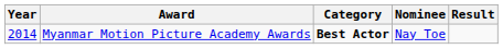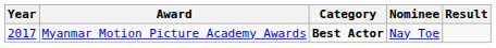Myanmar Motion Picture Academy Awards | Year: 2014 -> 2017
